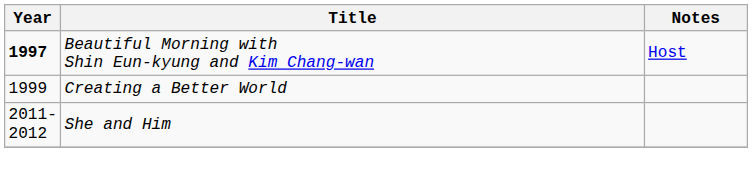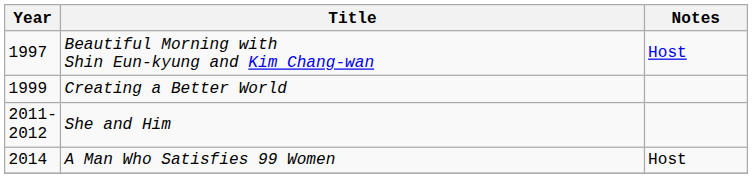Beautiful Morning with Shin Eun-kyung and Kim Chang-wan | Year: bold -> normal
+ row: 2014 | A Man Who Satisfies 99 Women | Host
